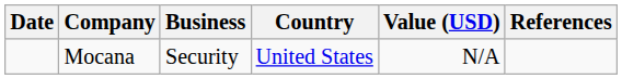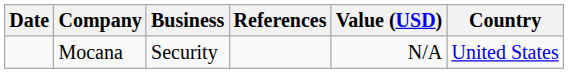columns swapped: Country <-> References
